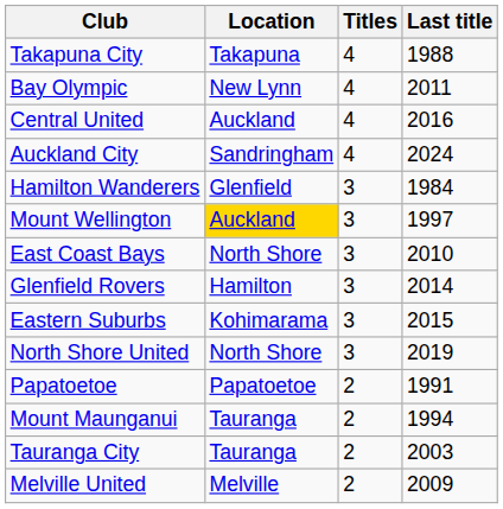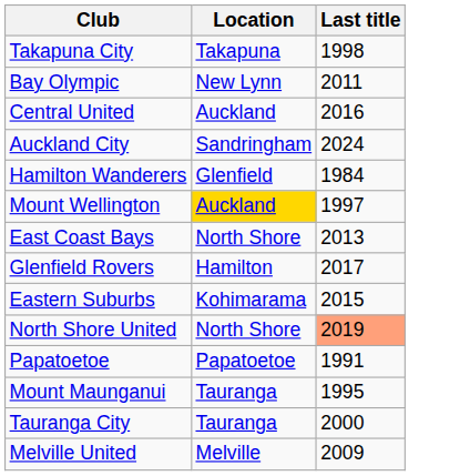- column: Titles | 4 | 4 | 4 | 4 | 3 | 3 | 3 | 3 | 3 | 3 | 2 | 2 | 2 | 2
Takapuna City | Last title: 1988 -> 1998
East Coast Bays | Last title: 2010 -> 2013
Glenfield Rovers | Last title: 2014 -> 2017
North Shore United | Last title: no background -> lightsalmon background
Mount Maunganui | Last title: 1994 -> 1995
Tauranga City | Last title: 2003 -> 2000
